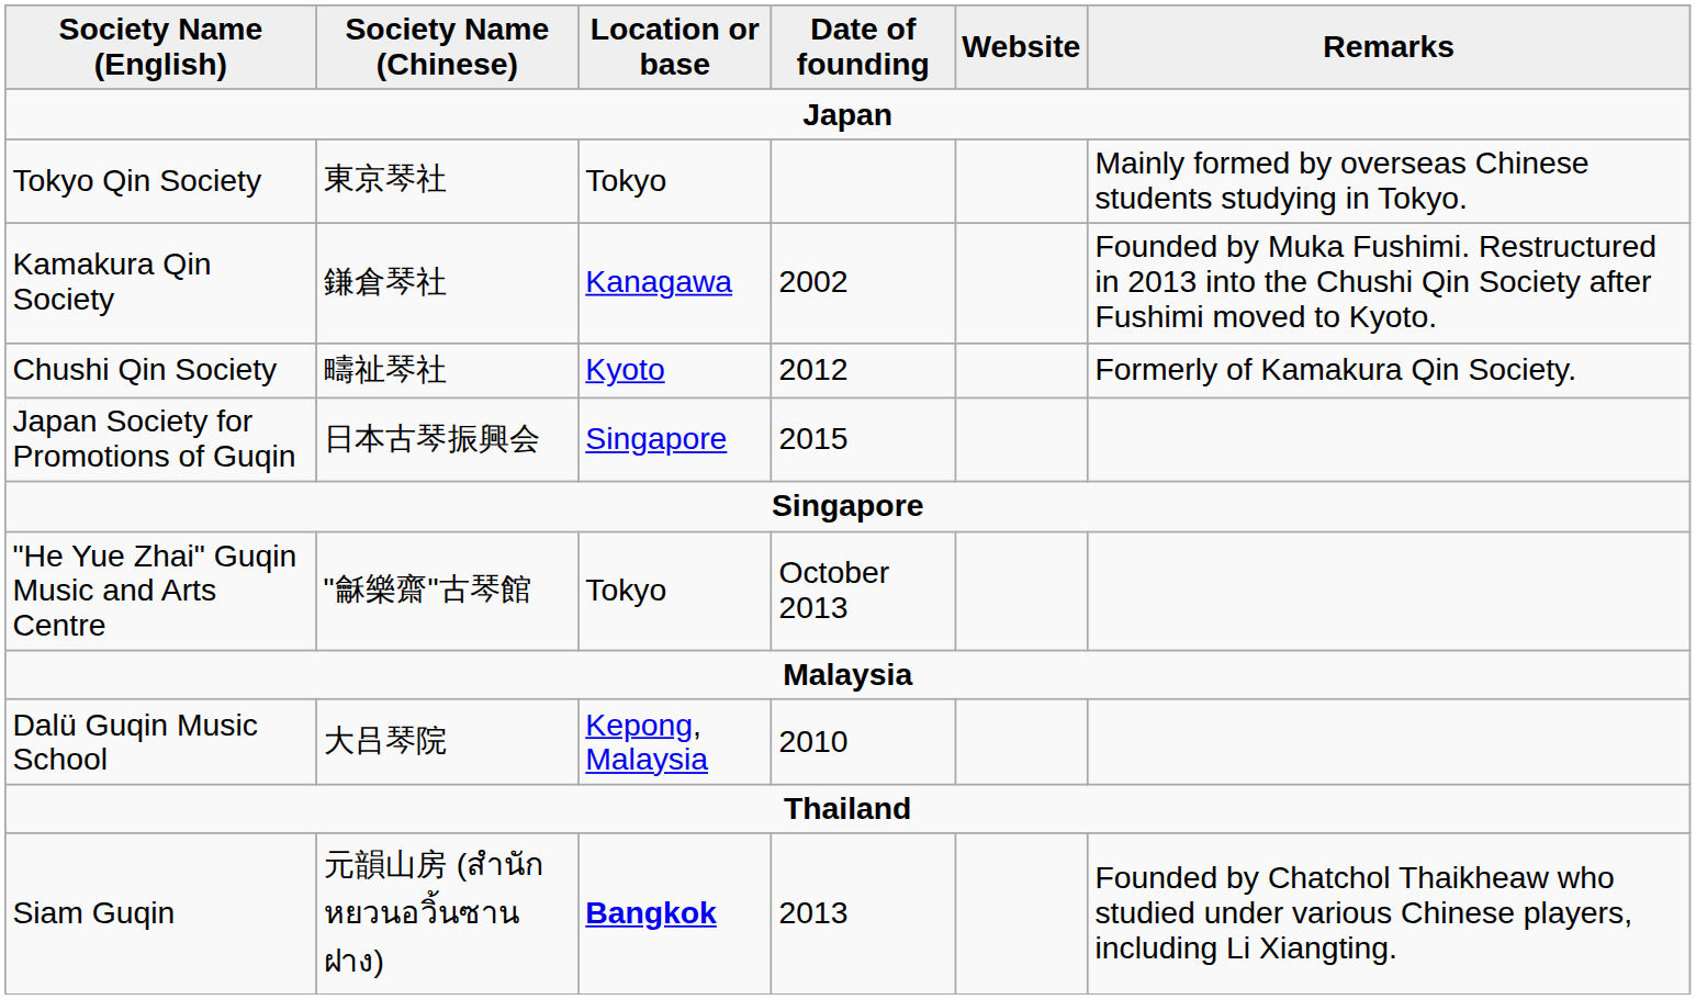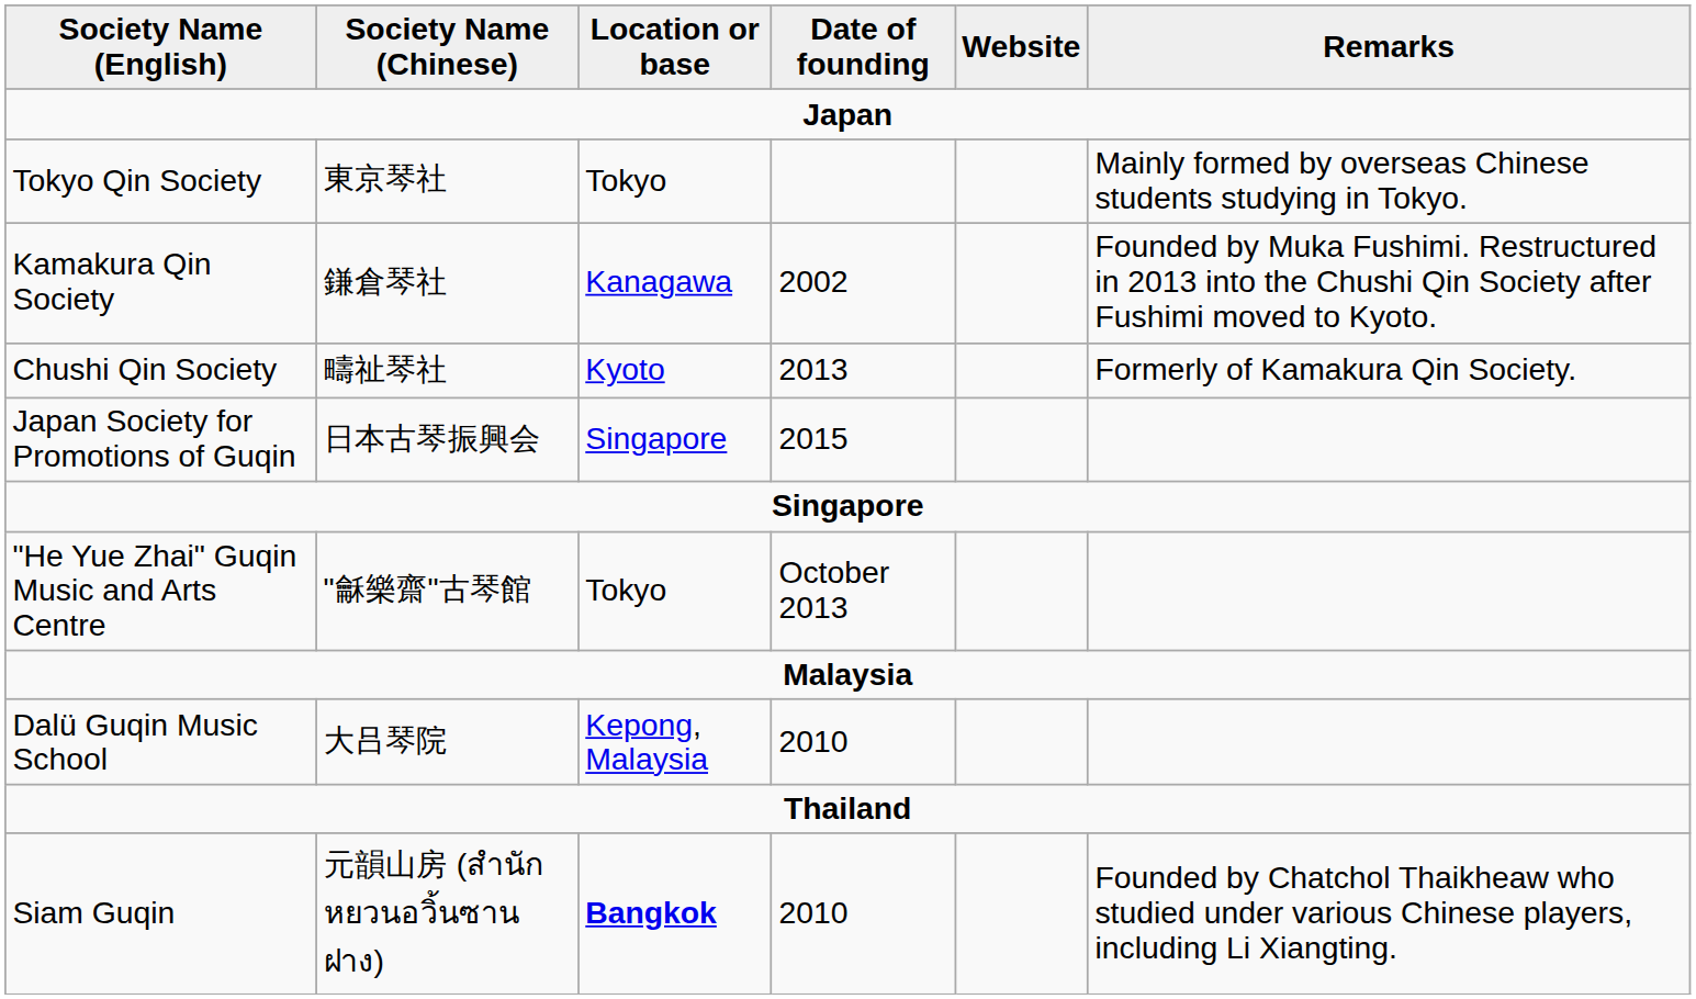Chushi Qin Society | Date of founding: 2012 -> 2013
Siam Guqin | Date of founding: 2013 -> 2010
